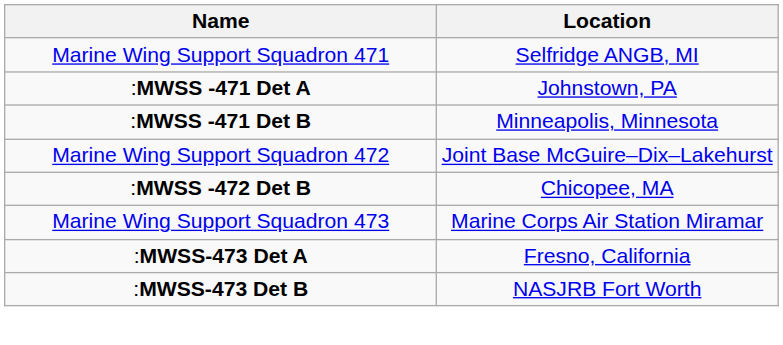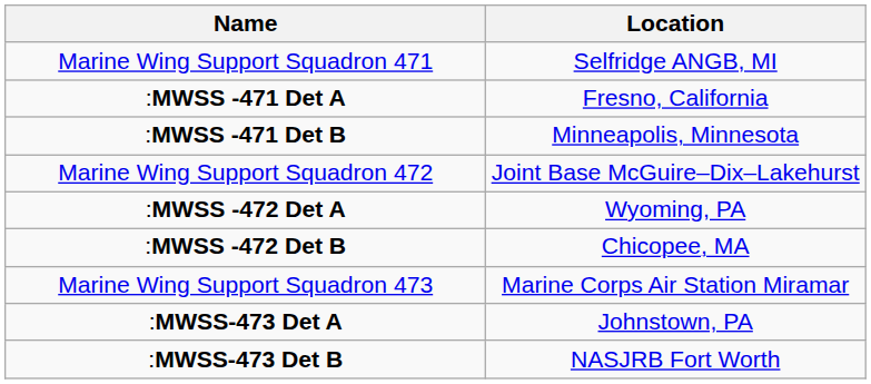:MWSS -471 Det A | Location: Johnstown, PA -> Fresno, California
+ row: :MWSS -472 Det A | Wyoming, PA
:MWSS-473 Det A | Location: Fresno, California -> Johnstown, PA
